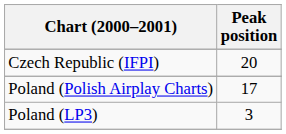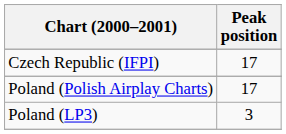Czech Republic (IFPI) | Peak position: 20 -> 17
